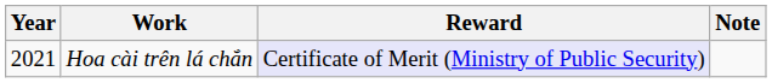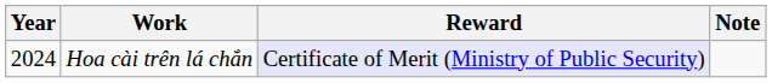Hoa cài trên lá chắn | Year: 2021 -> 2024
